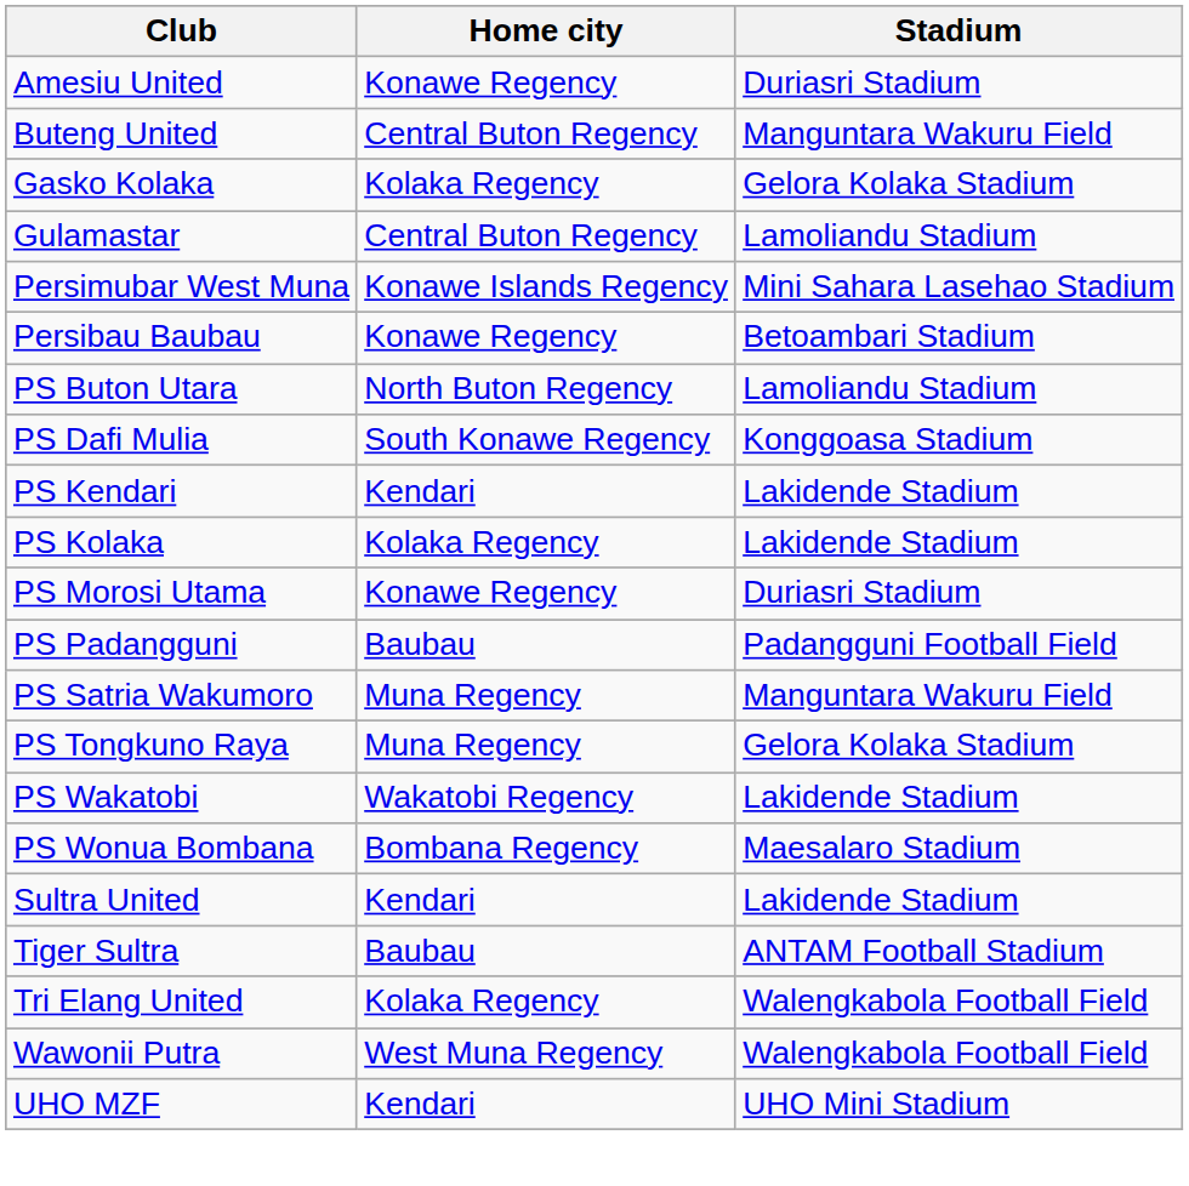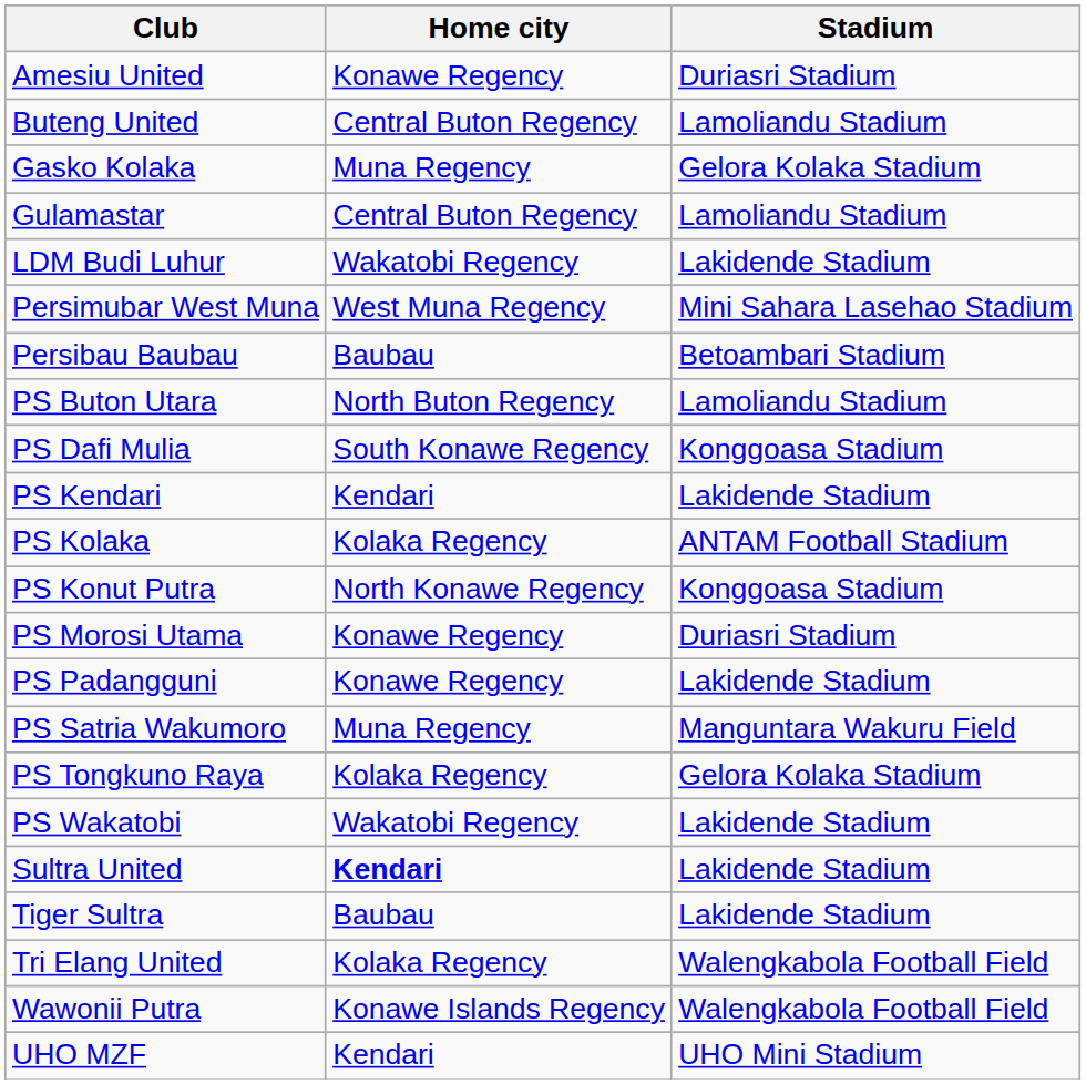Buteng United | Stadium: Manguntara Wakuru Field -> Lamoliandu Stadium
Gasko Kolaka | Home city: Kolaka Regency -> Muna Regency
+ row: LDM Budi Luhur | Wakatobi Regency | Lakidende Stadium
Persimubar West Muna | Home city: Konawe Islands Regency -> West Muna Regency
Persibau Baubau | Home city: Konawe Regency -> Baubau
PS Kolaka | Stadium: Lakidende Stadium -> ANTAM Football Stadium
+ row: PS Konut Putra | North Konawe Regency | Konggoasa Stadium
PS Padangguni | Home city: Baubau -> Konawe Regency
PS Padangguni | Stadium: Padangguni Football Field -> Lakidende Stadium
PS Tongkuno Raya | Home city: Muna Regency -> Kolaka Regency
- row: PS Wonua Bombana | Bombana Regency | Maesalaro Stadium
Sultra United | Home city: normal -> bold
Tiger Sultra | Stadium: ANTAM Football Stadium -> Lakidende Stadium
Wawonii Putra | Home city: West Muna Regency -> Konawe Islands Regency
